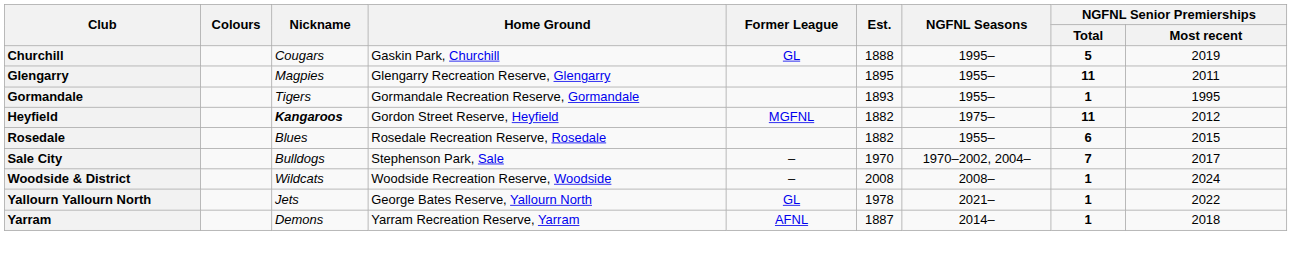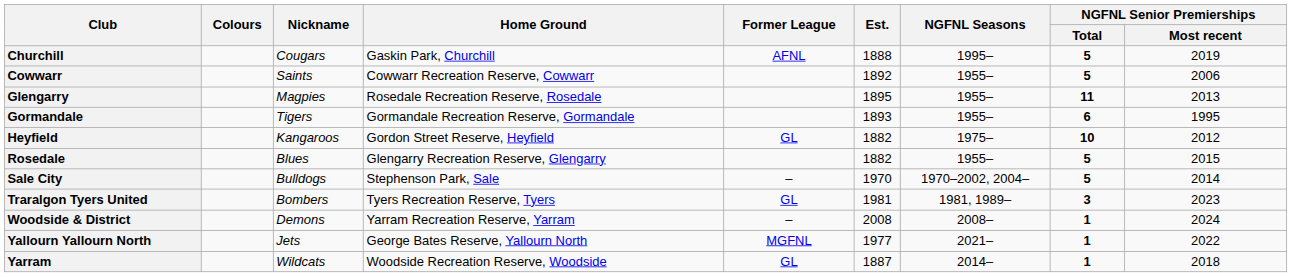Churchill | Former League: GL -> AFNL
+ row: Cowwarr | Saints | Cowwarr Recreation Reserve, Cowwarr | 1892 | 1955– | 5 | 2006
Glengarry | Home Ground: Glengarry Recreation Reserve, Glengarry -> Rosedale Recreation Reserve, Rosedale
Glengarry | NGFNL Senior Premierships / Most recent: 2011 -> 2013
Gormandale | NGFNL Senior Premierships / Total: 1 -> 6
Heyfield | Nickname: bold -> normal
Heyfield | Former League: MGFNL -> GL
Heyfield | NGFNL Senior Premierships / Total: 11 -> 10
Rosedale | Home Ground: Rosedale Recreation Reserve, Rosedale -> Glengarry Recreation Reserve, Glengarry
Rosedale | NGFNL Senior Premierships / Total: 6 -> 5
Sale City | NGFNL Senior Premierships / Total: 7 -> 5
Sale City | NGFNL Senior Premierships / Most recent: 2017 -> 2014
+ row: Traralgon Tyers United | Bombers | Tyers Recreation Reserve, Tyers | GL | 1981 | 1981, 1989– | 3 | 2023
Woodside & District | Nickname: Wildcats -> Demons
Woodside & District | Home Ground: Woodside Recreation Reserve, Woodside -> Yarram Recreation Reserve, Yarram
Yallourn Yallourn North | Former League: GL -> MGFNL
Yallourn Yallourn North | Est.: 1978 -> 1977
Yarram | Nickname: Demons -> Wildcats
Yarram | Home Ground: Yarram Recreation Reserve, Yarram -> Woodside Recreation Reserve, Woodside
Yarram | Former League: AFNL -> GL
